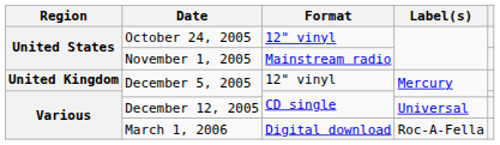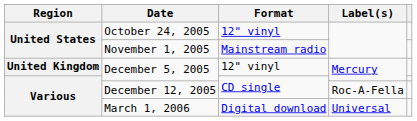December 12, 2005 | Label(s): Universal -> Roc-A-Fella
March 1, 2006 | Label(s): Roc-A-Fella -> Universal
